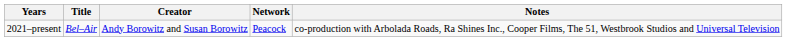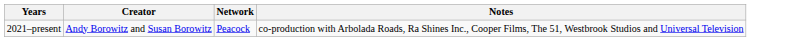- column: Title | Bel–Air
